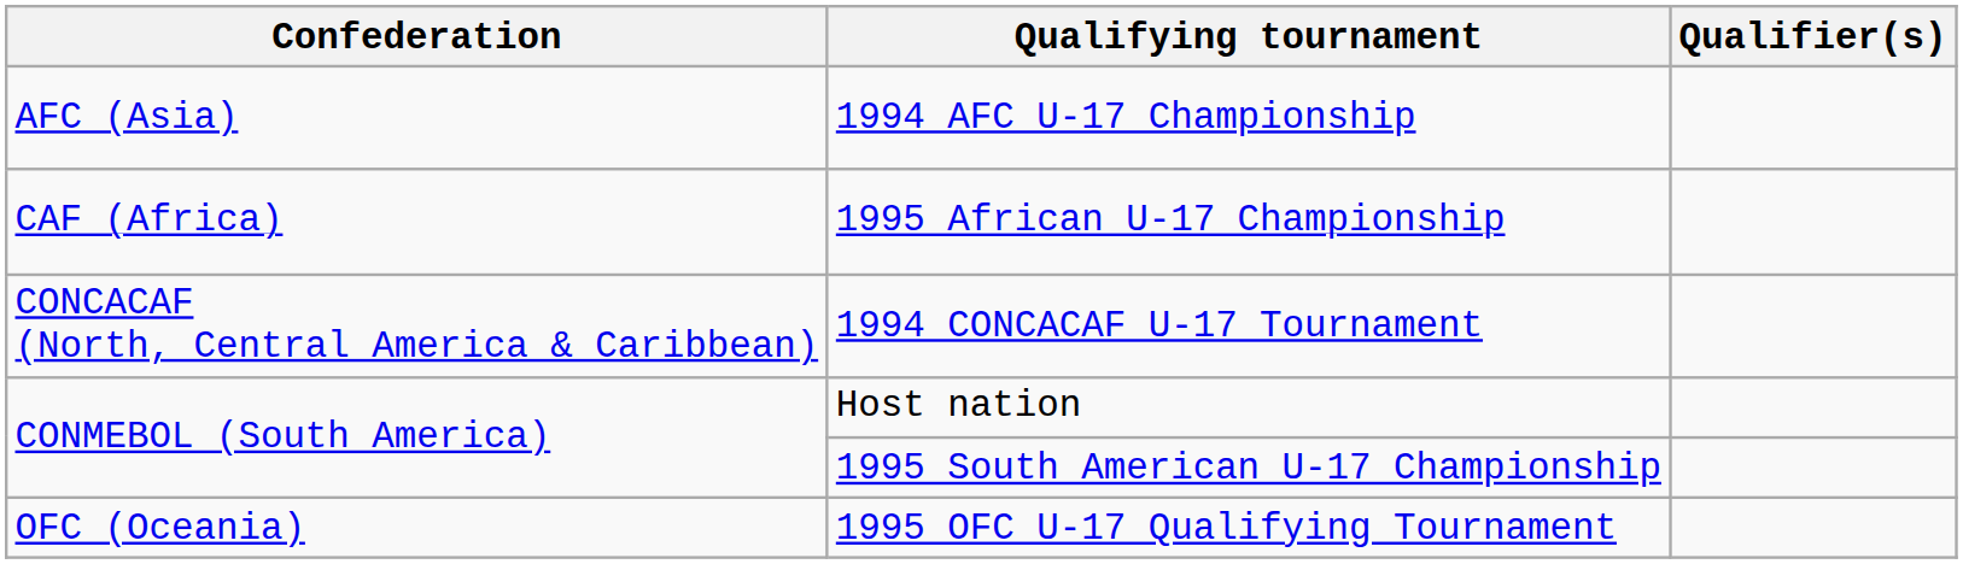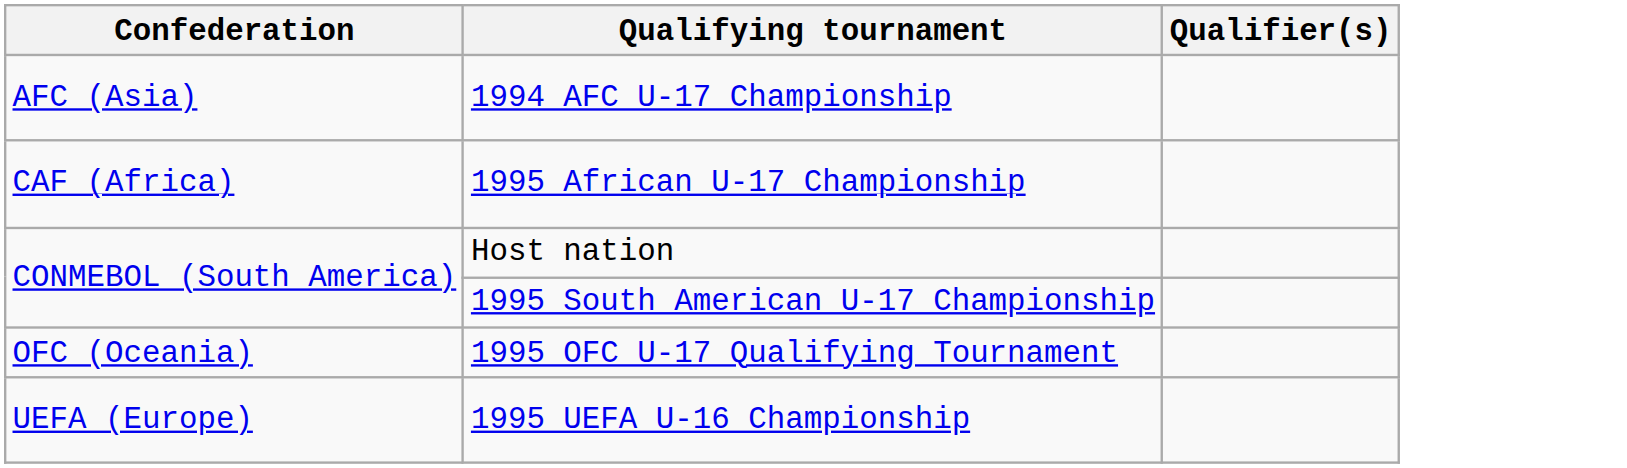- row: CONCACAF (North, Central America & Caribbean) | 1994 CONCACAF U-17 Tournament
+ row: UEFA (Europe) | 1995 UEFA U-16 Championship
